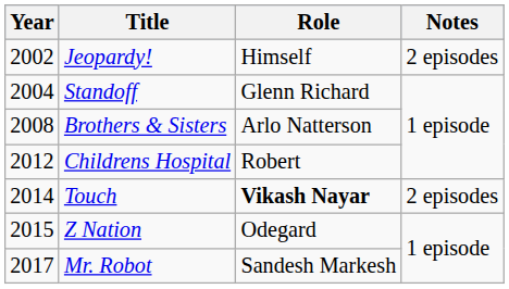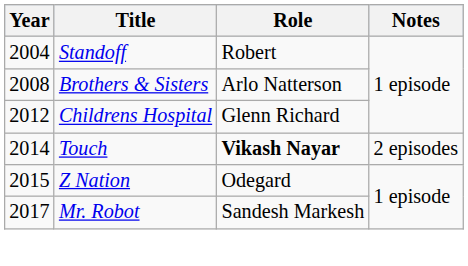- row: 2002 | Jeopardy! | Himself | 2 episodes
Standoff | Role: Glenn Richard -> Robert
Childrens Hospital | Role: Robert -> Glenn Richard
